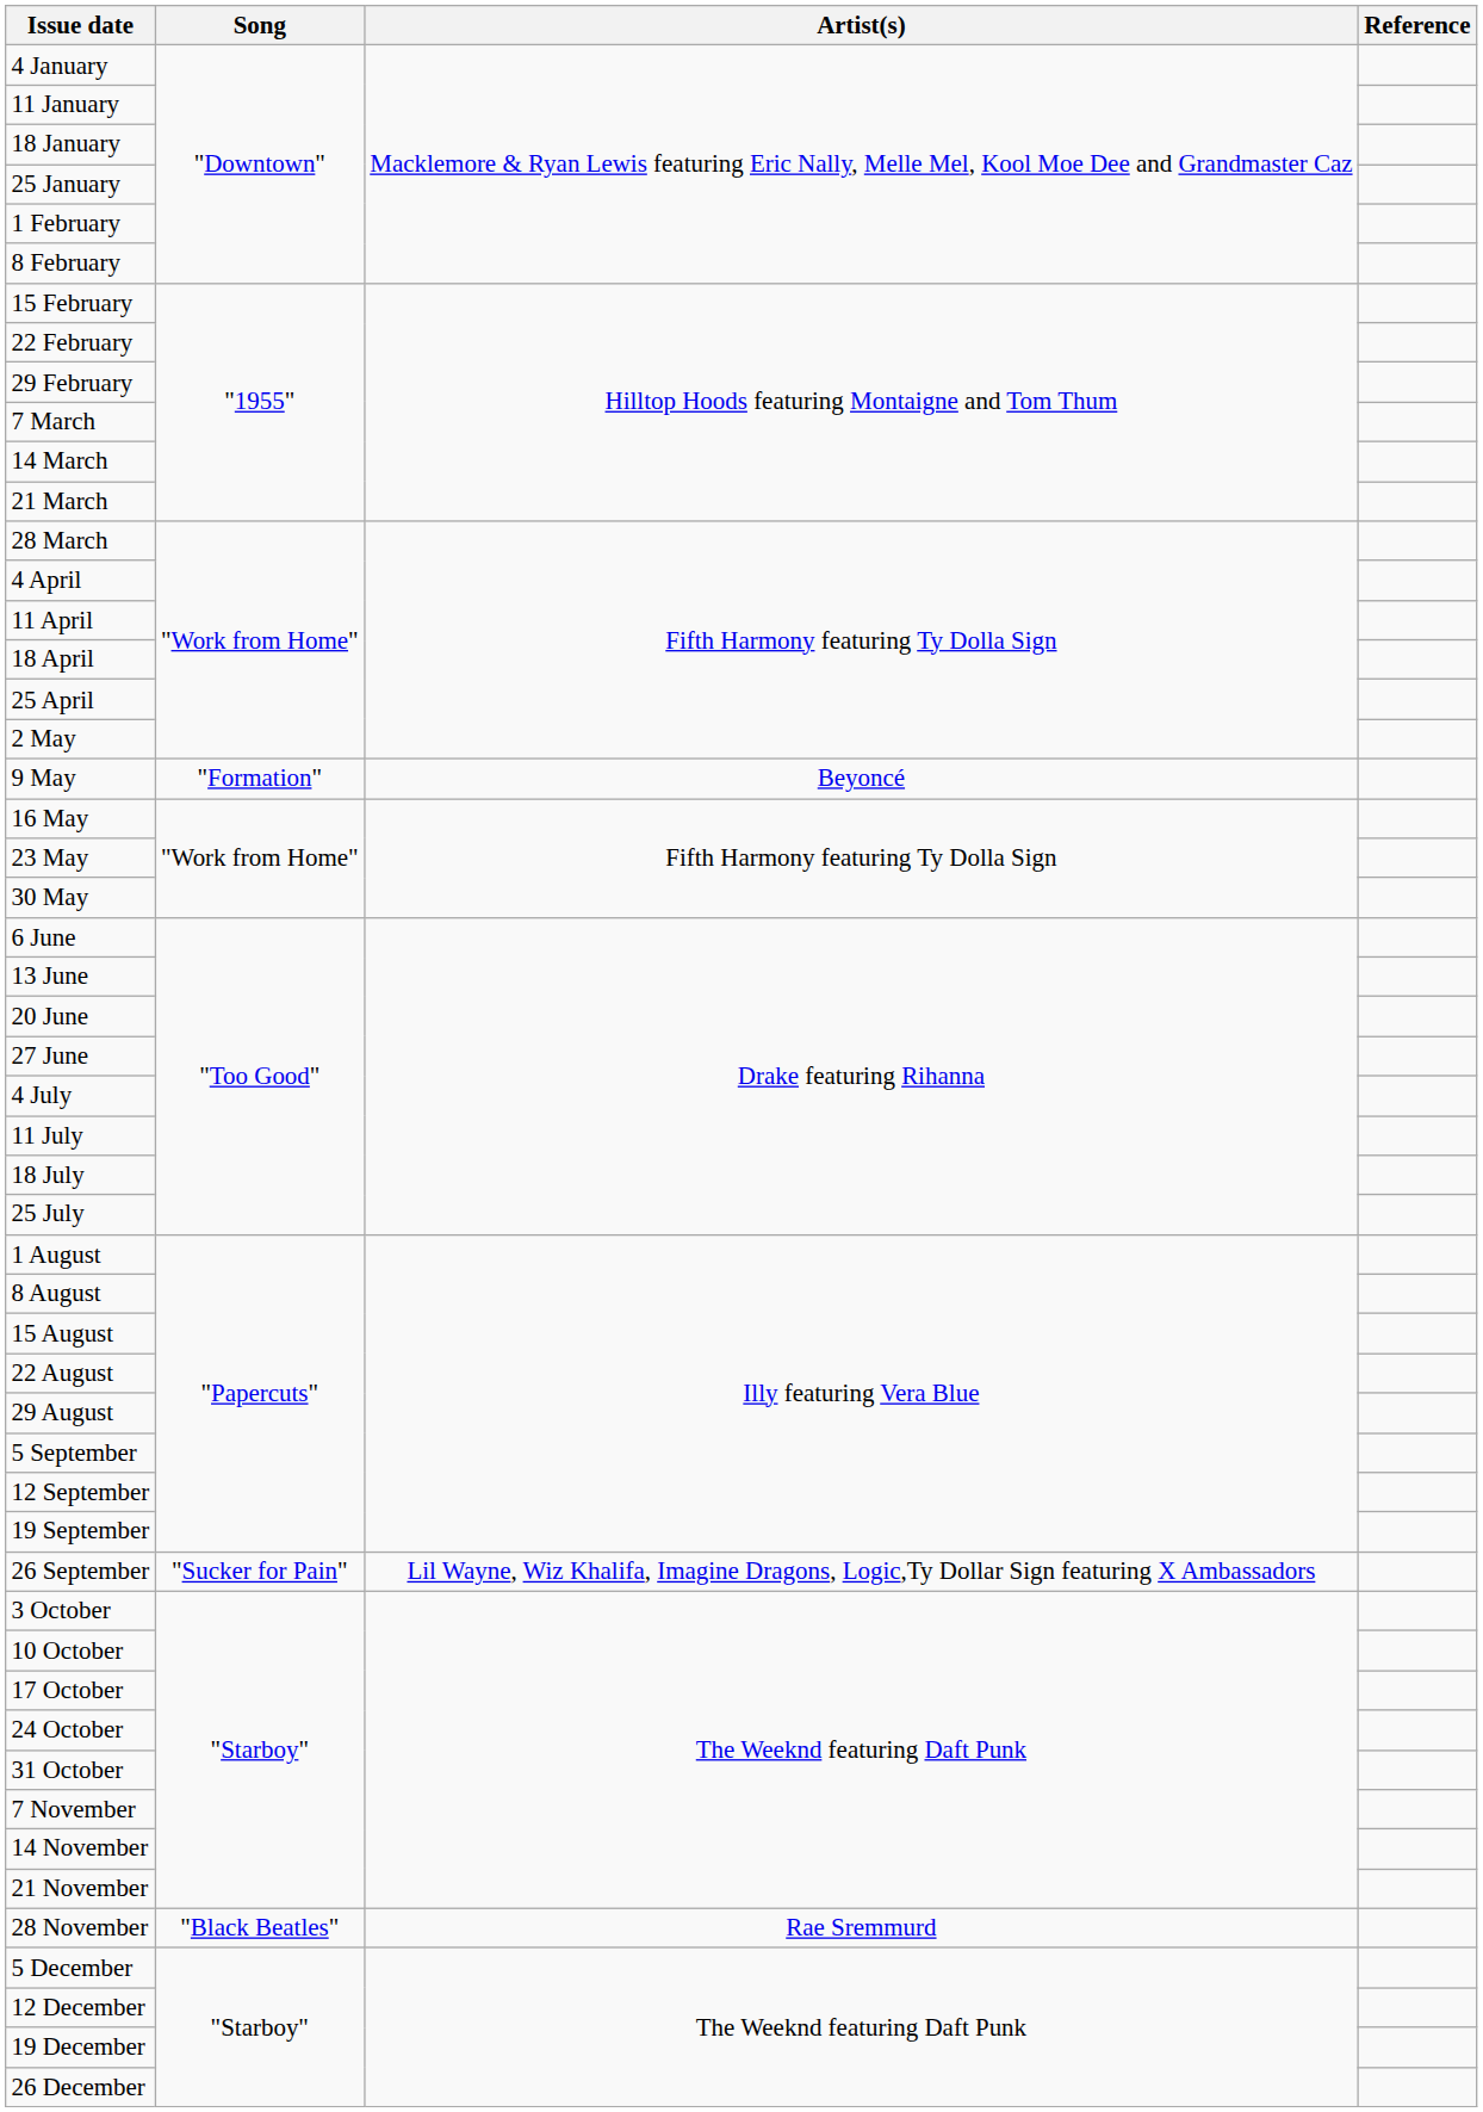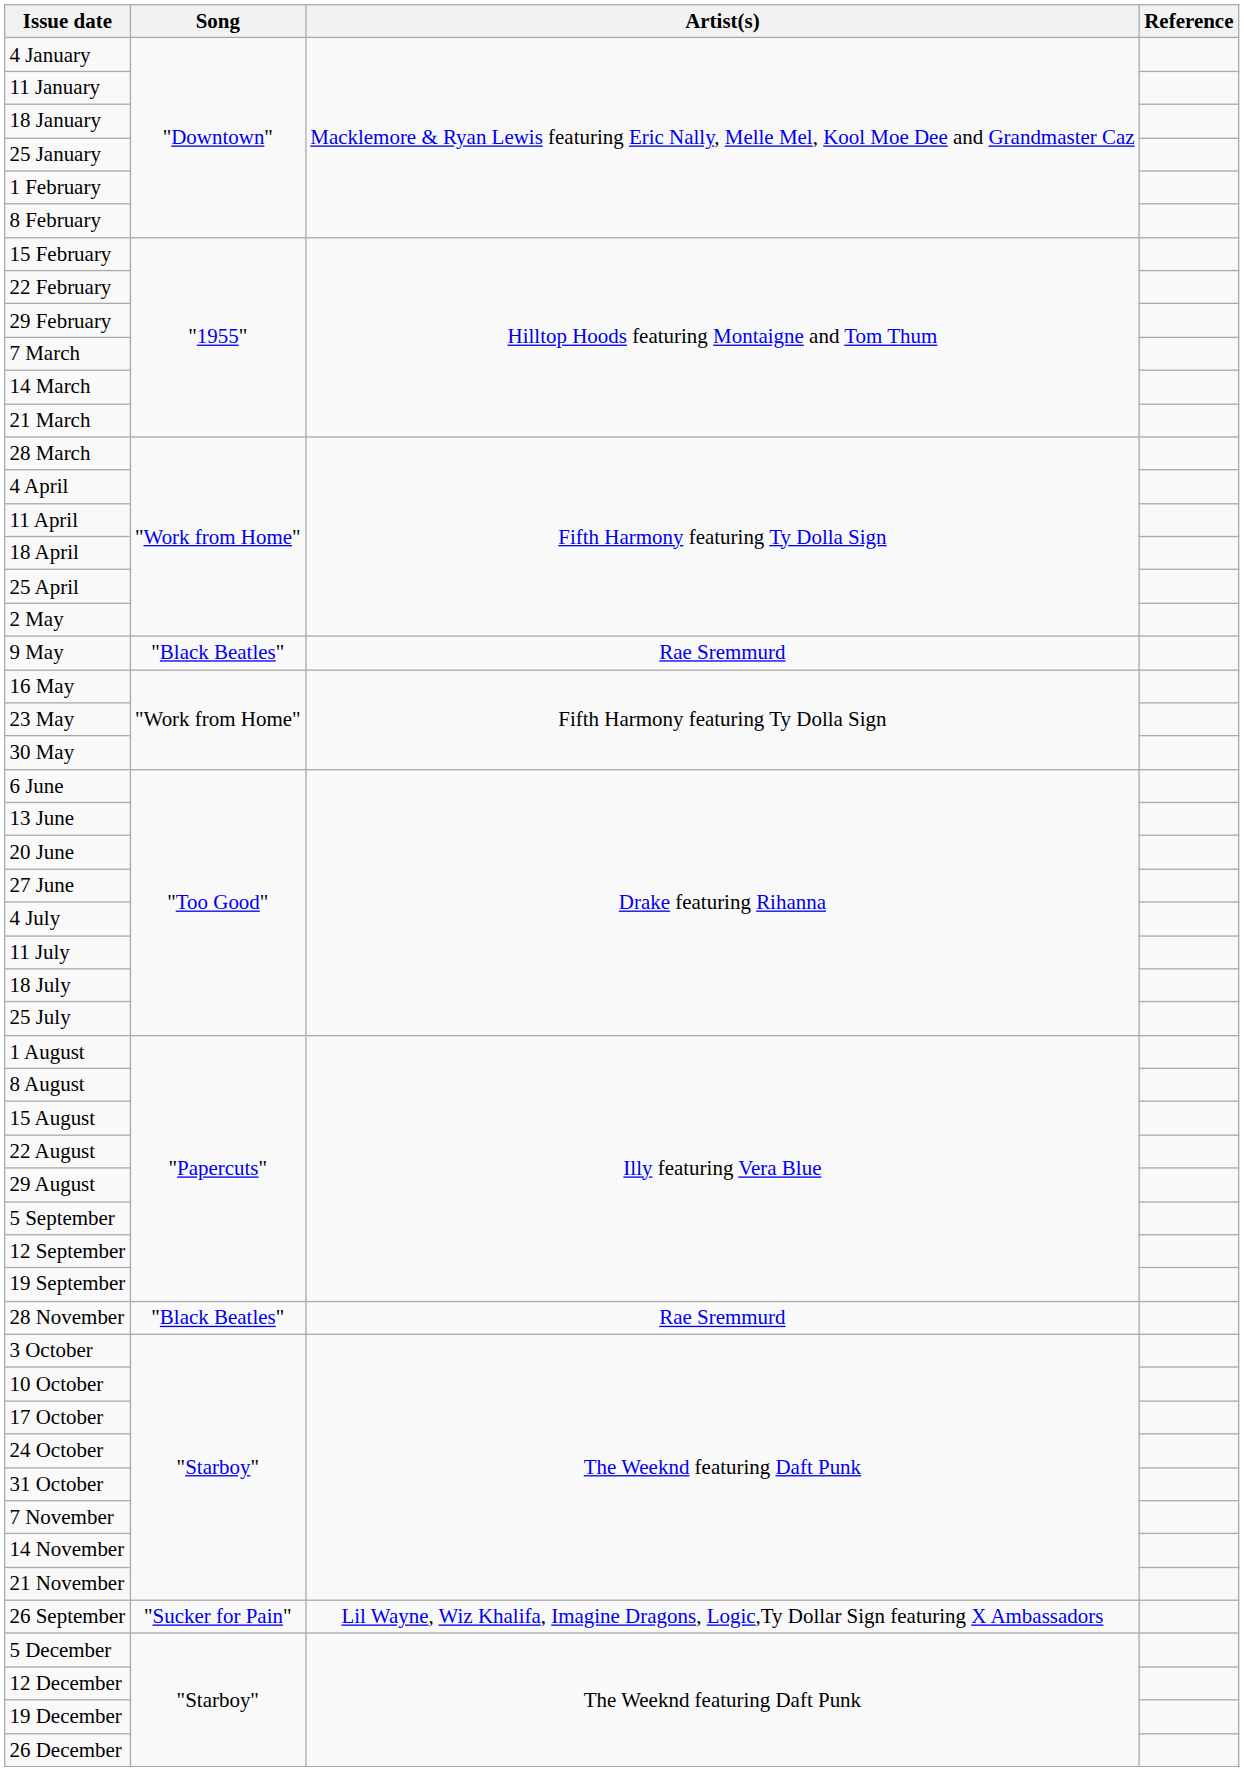9 May | Song: "Formation" -> "Black Beatles"
9 May | Artist(s): Beyoncé -> Rae Sremmurd
rows swapped: 26 September <-> 28 November
